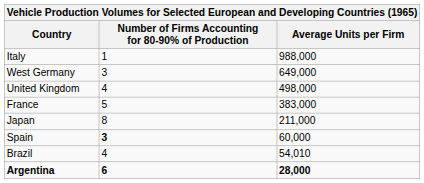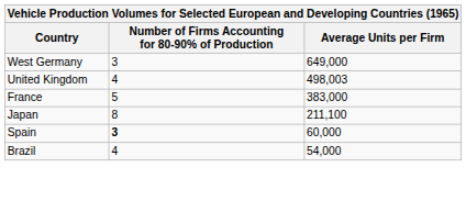- row: Italy | 1 | 988,000
United Kingdom | Average Units per Firm: 498,000 -> 498,003
Japan | Average Units per Firm: 211,000 -> 211,100
Brazil | Average Units per Firm: 54,010 -> 54,000
- row: Argentina | 6 | 28,000
